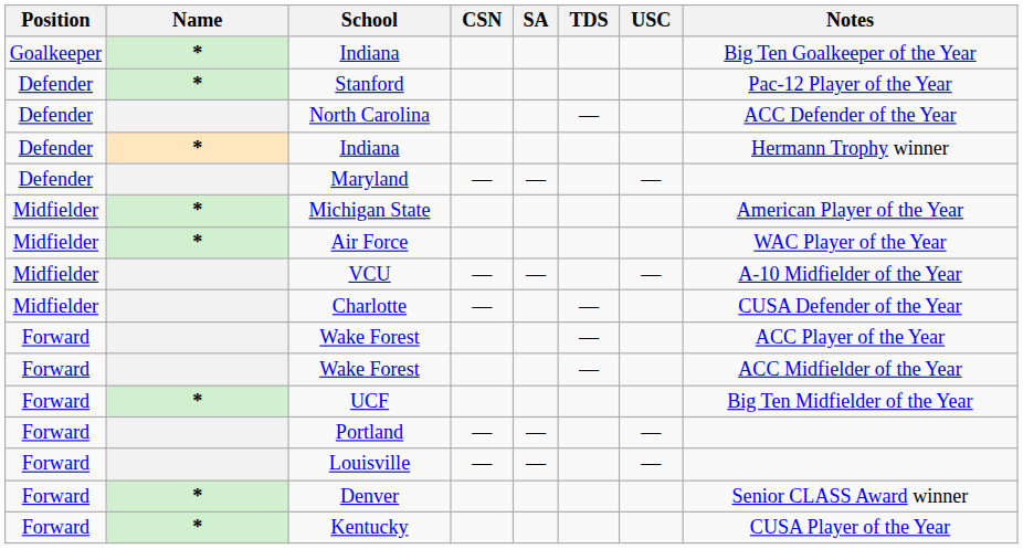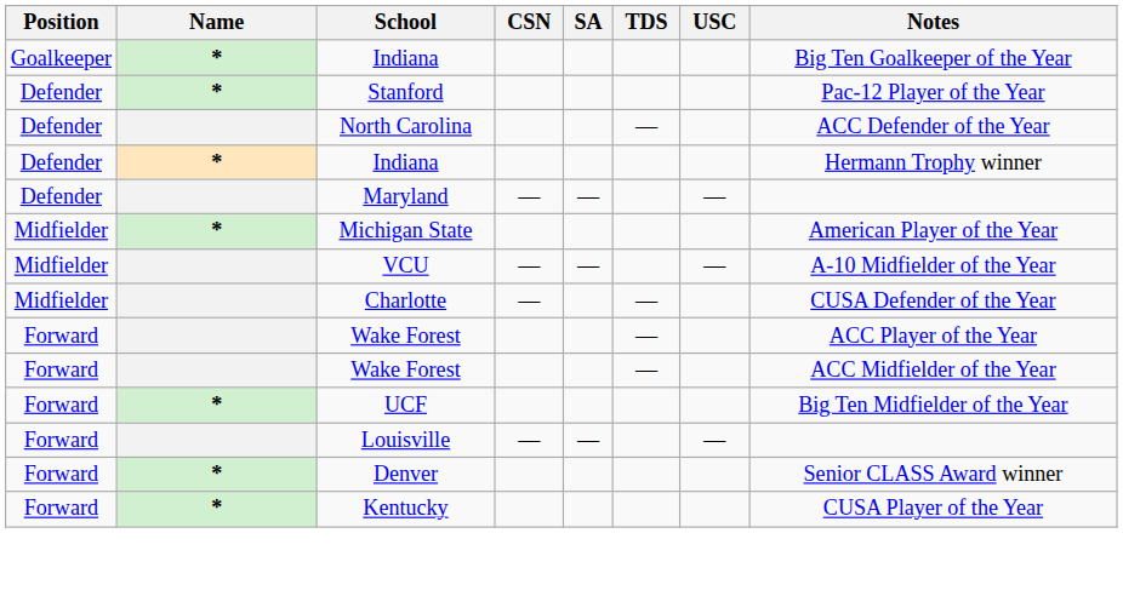- row: Midfielder | * | Air Force | WAC Player of the Year
- row: Forward | Portland | — | — | —
